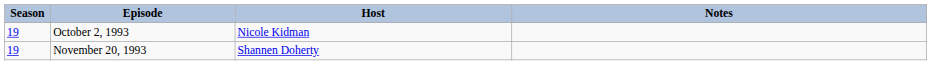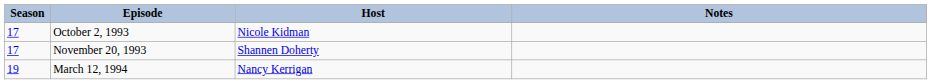October 2, 1993 | Season: 19 -> 17
November 20, 1993 | Season: 19 -> 17
+ row: 19 | March 12, 1994 | Nancy Kerrigan
